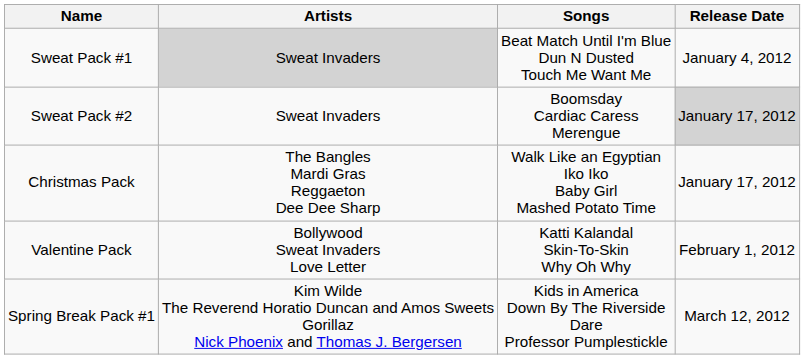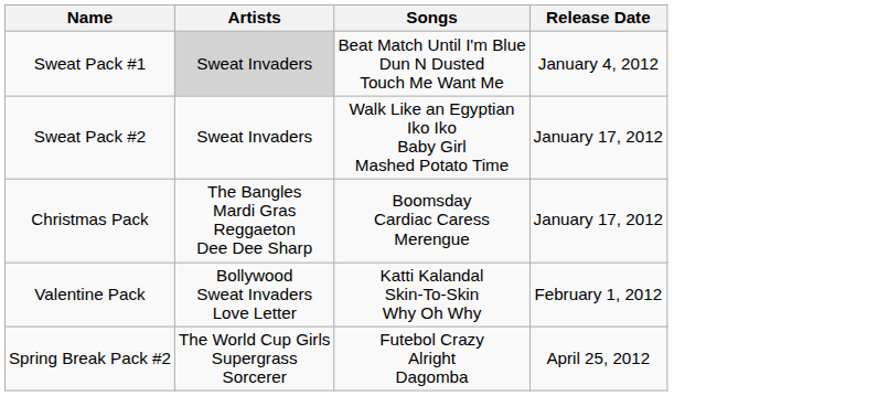Sweat Pack #2 | Songs: Boomsday Cardiac Caress Merengue -> Walk Like an Egyptian Iko Iko Baby Girl Mashed Potato Time
Sweat Pack #2 | Release Date: lightgrey background -> no background
Christmas Pack | Songs: Walk Like an Egyptian Iko Iko Baby Girl Mashed Potato Time -> Boomsday Cardiac Caress Merengue
- row: Spring Break Pack #1 | Kim Wilde The Reverend Horatio Duncan and Amos Sweets Gorillaz Nick Phoenix and Thomas J. Bergersen | Kids in America Down By The Riverside Dare Professor Pumplestickle | March 12, 2012
+ row: Spring Break Pack #2 | The World Cup Girls Supergrass Sorcerer | Futebol Crazy Alright Dagomba | April 25, 2012
